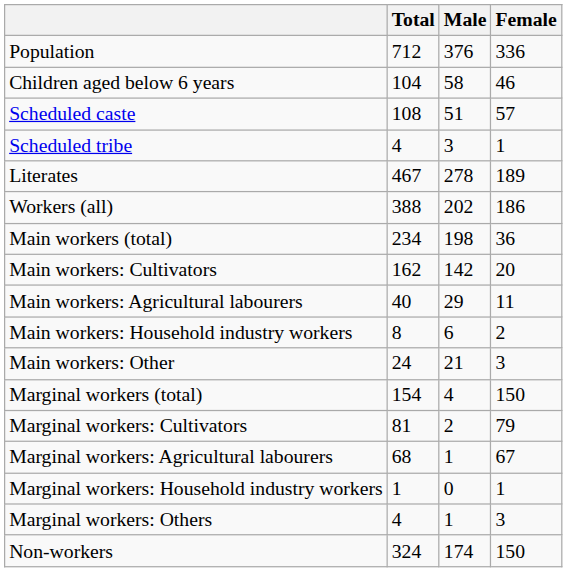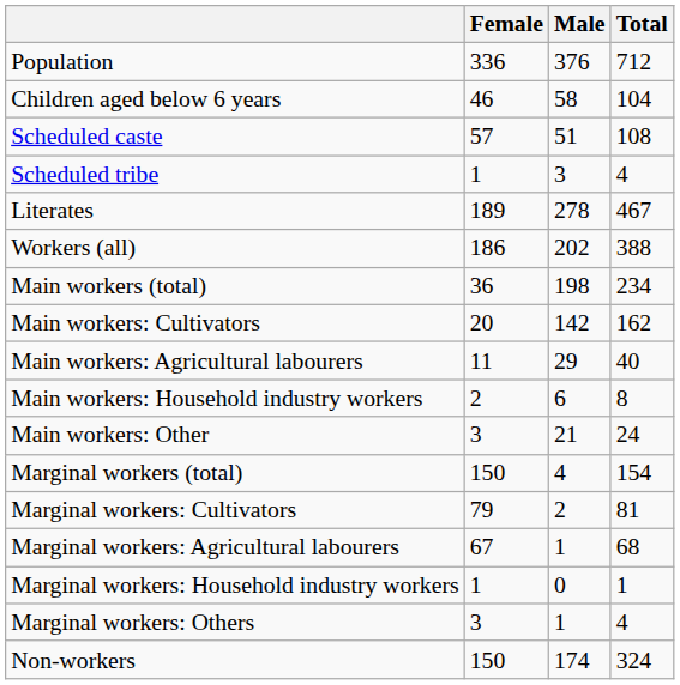columns swapped: Total <-> Female
